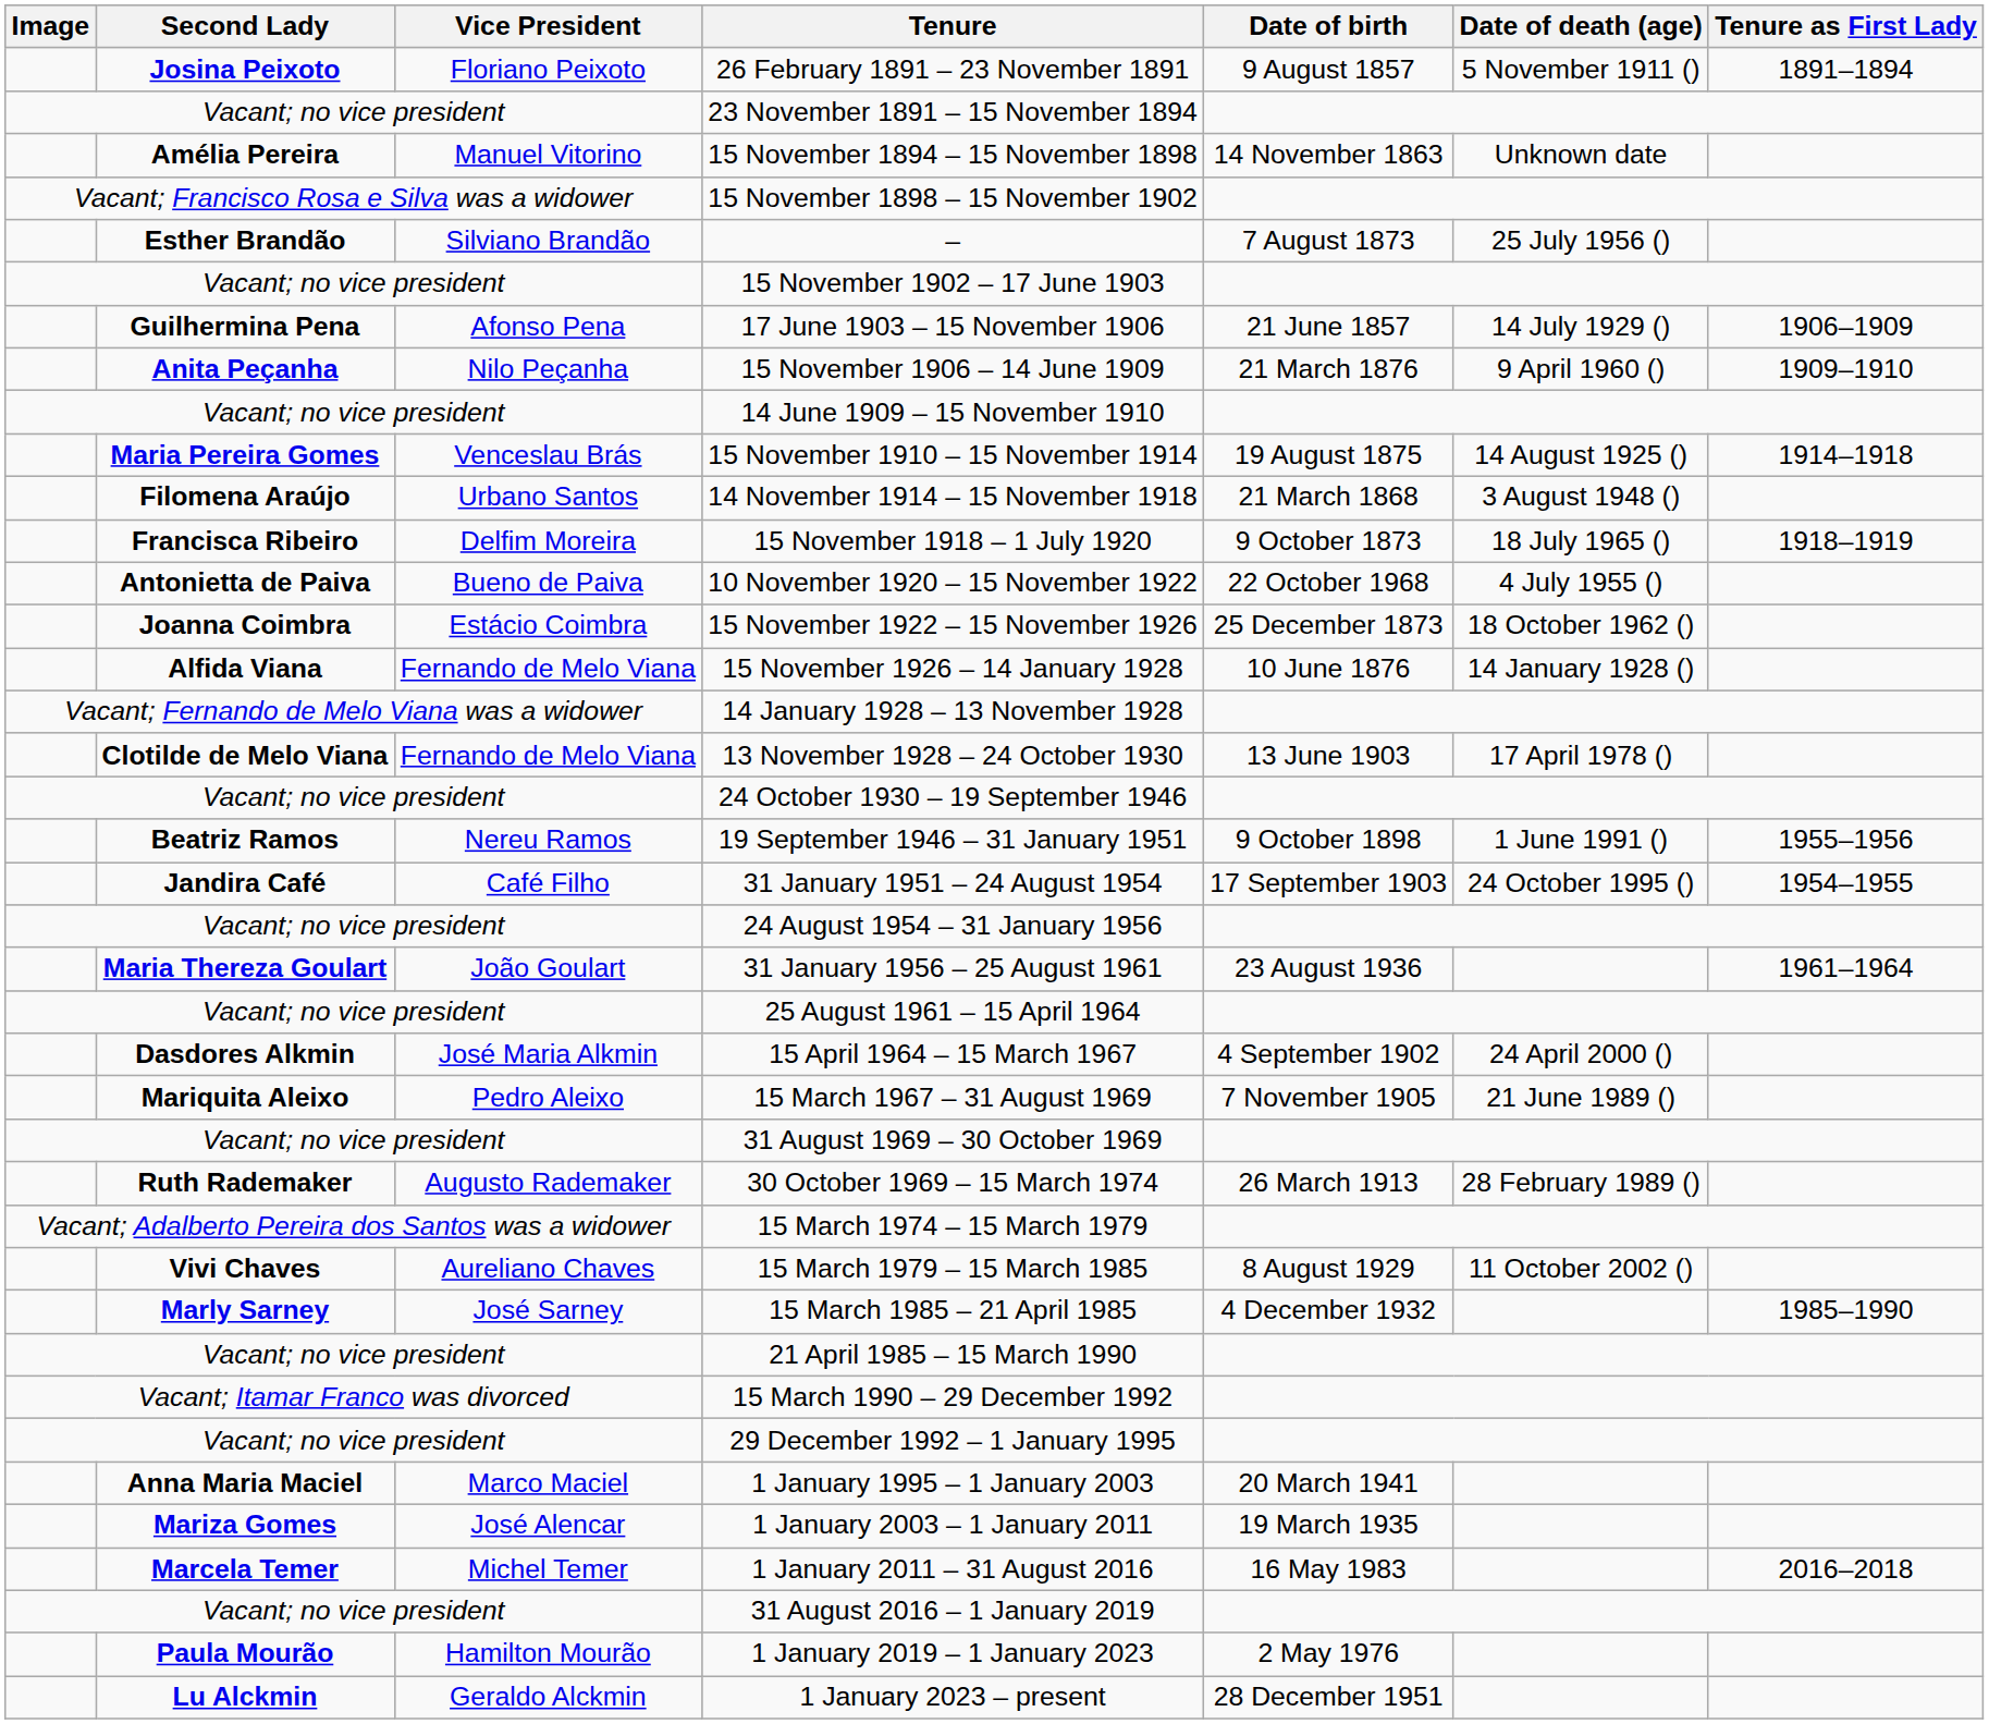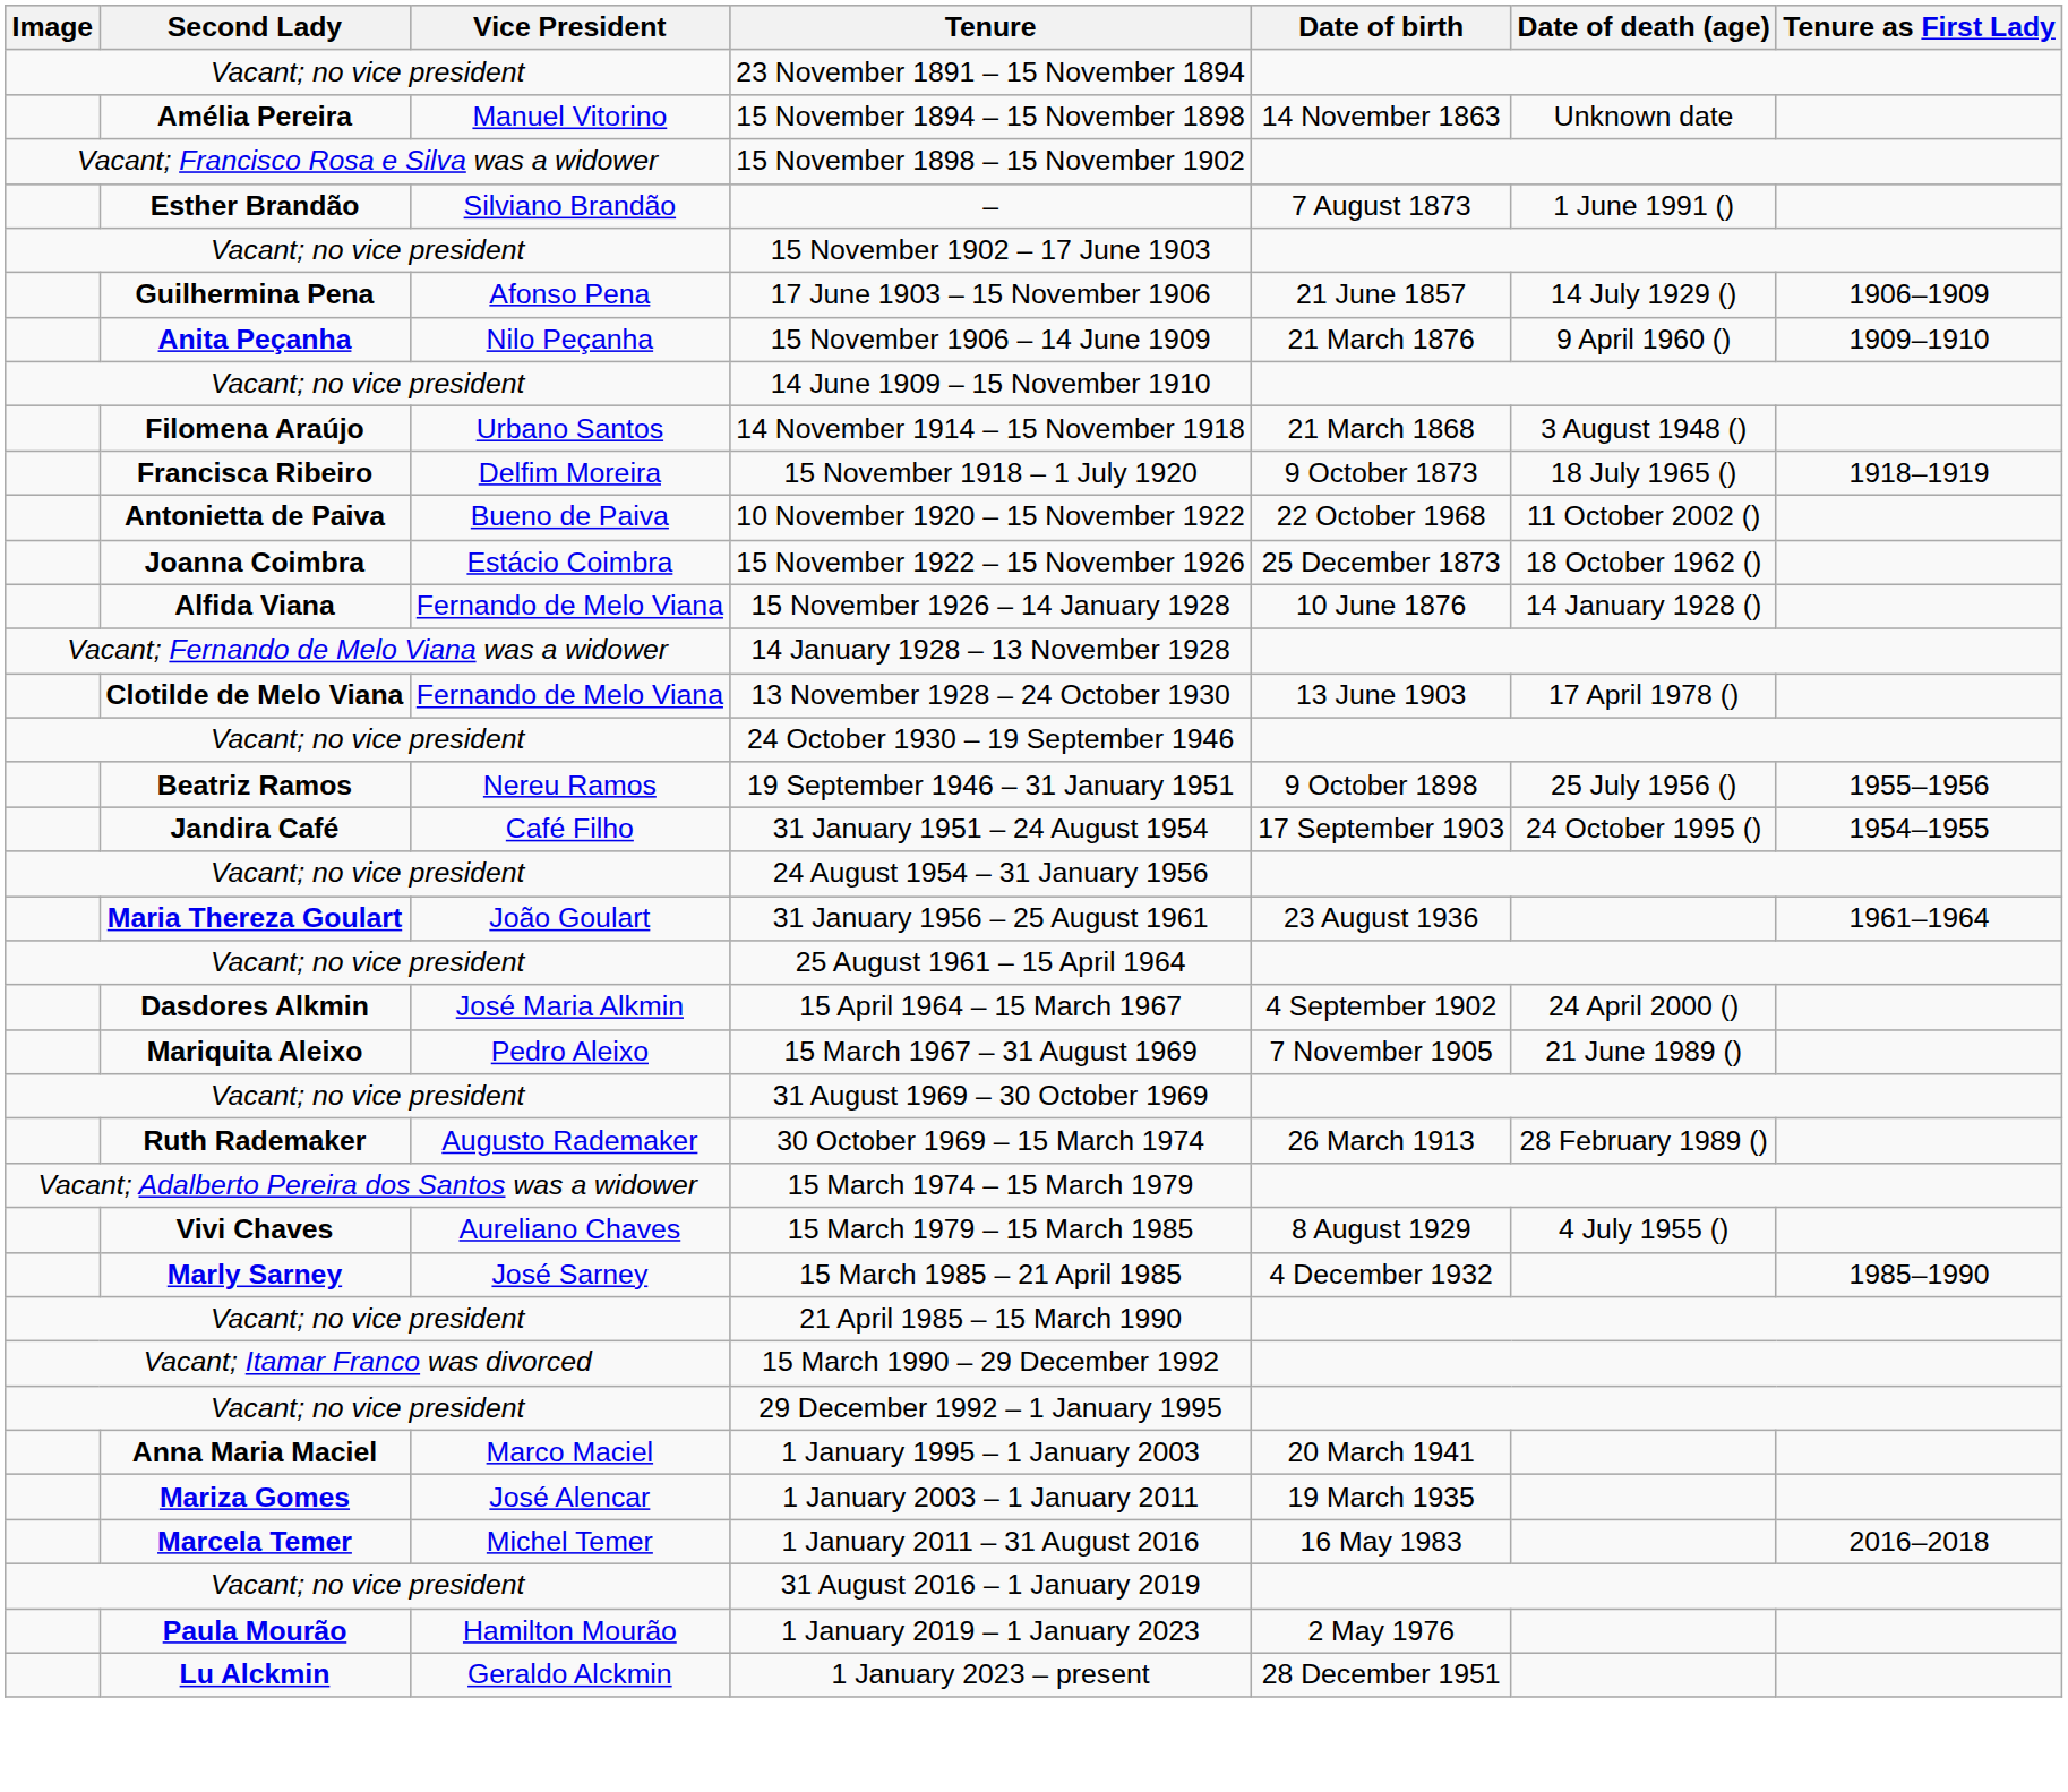- row: Josina Peixoto | Floriano Peixoto | 26 February 1891 – 23 November 1891 | 9 August 1857 | 5 November 1911 () | 1891–1894
– | Date of death (age): 25 July 1956 () -> 1 June 1991 ()
- row: Maria Pereira Gomes | Venceslau Brás | 15 November 1910 – 15 November 1914 | 19 August 1875 | 14 August 1925 () | 1914–1918
10 November 1920 – 15 November 1922 | Date of death (age): 4 July 1955 () -> 11 October 2002 ()
19 September 1946 – 31 January 1951 | Date of death (age): 1 June 1991 () -> 25 July 1956 ()
15 March 1979 – 15 March 1985 | Date of death (age): 11 October 2002 () -> 4 July 1955 ()
